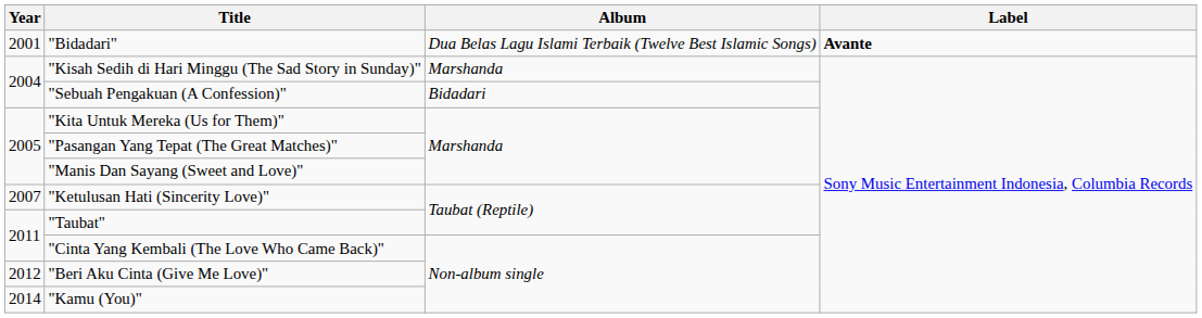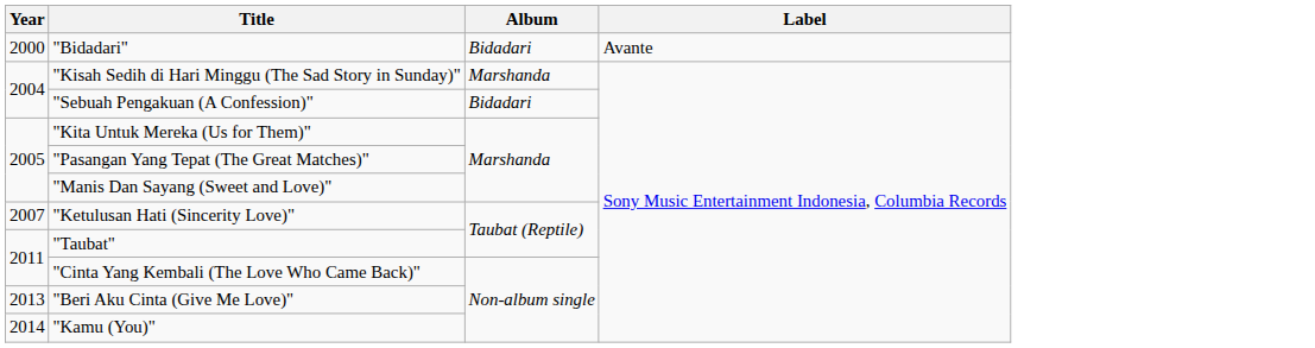"Bidadari" | Year: 2001 -> 2000
"Bidadari" | Album: Dua Belas Lagu Islami Terbaik (Twelve Best Islamic Songs) -> Bidadari
"Bidadari" | Label: bold -> normal
"Beri Aku Cinta (Give Me Love)" | Year: 2012 -> 2013
